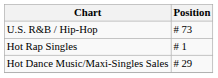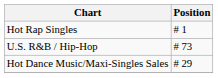rows swapped: U.S. R&B / Hip-Hop <-> Hot Rap Singles
